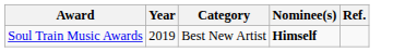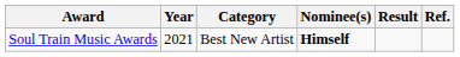+ column: Result
Soul Train Music Awards | Year: 2019 -> 2021
